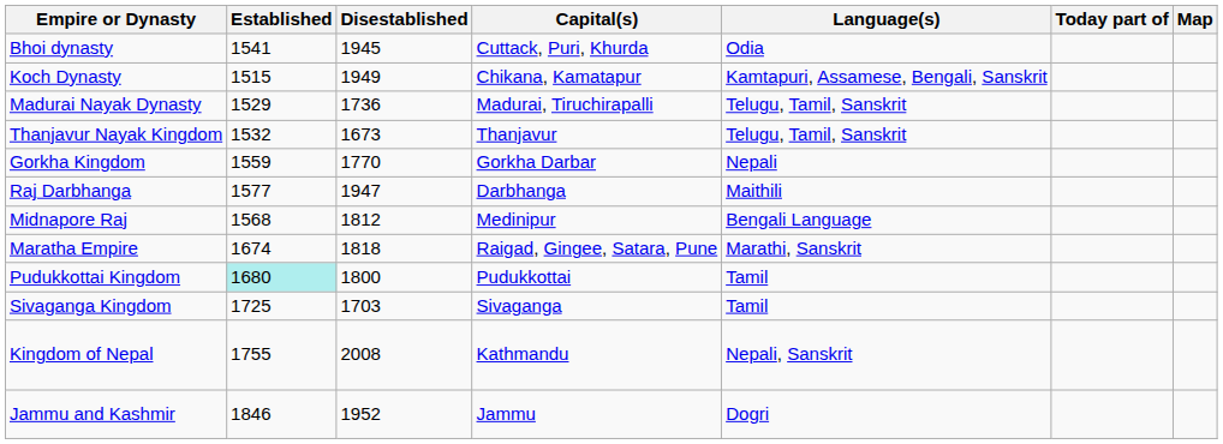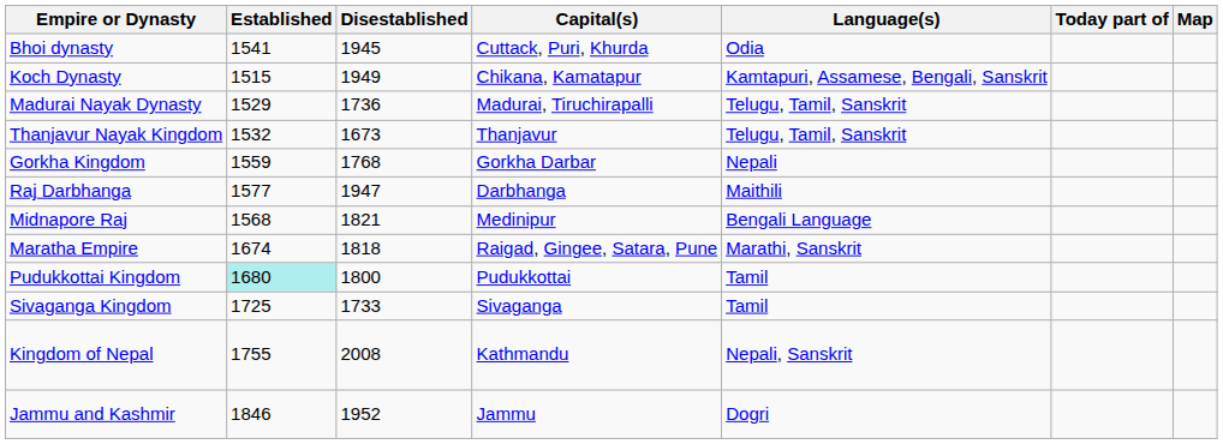Gorkha Kingdom | Disestablished: 1770 -> 1768
Midnapore Raj | Disestablished: 1812 -> 1821
Sivaganga Kingdom | Disestablished: 1703 -> 1733
